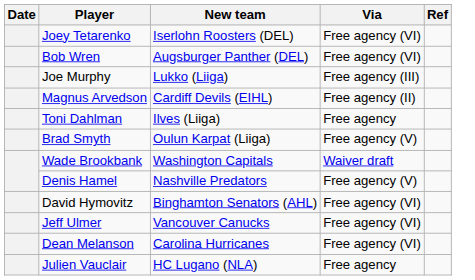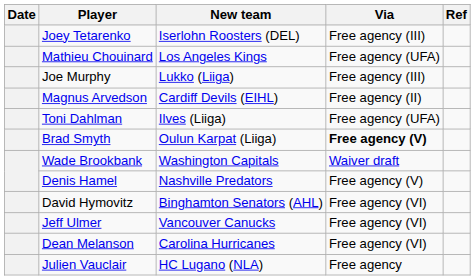Joey Tetarenko | Via: Free agency (VI) -> Free agency (III)
+ row: Mathieu Chouinard | Los Angeles Kings | Free agency (UFA)
- row: Bob Wren | Augsburger Panther (DEL) | Free agency (VI)
Toni Dahlman | Via: Free agency -> Free agency (UFA)
Brad Smyth | Via: normal -> bold
